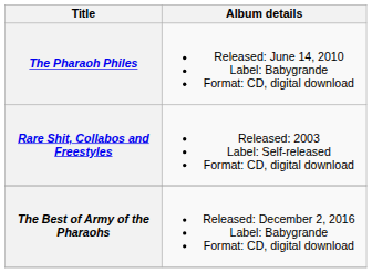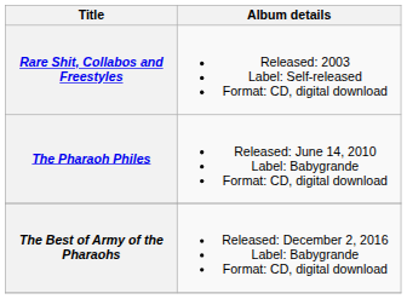rows swapped: Rare Shit, Collabos and Freestyles <-> The Pharaoh Philes
